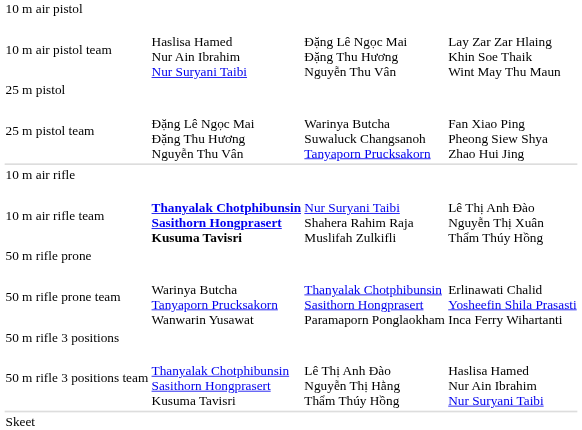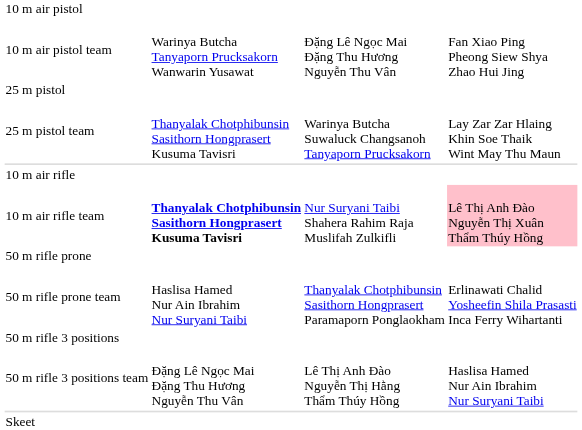10 m air pistol team | column 2: Haslisa Hamed Nur Ain Ibrahim Nur Suryani Taibi -> Warinya Butcha Tanyaporn Prucksakorn Wanwarin Yusawat
10 m air pistol team | column 4: Lay Zar Zar Hlaing Khin Soe Thaik Wint May Thu Maun -> Fan Xiao Ping Pheong Siew Shya Zhao Hui Jing
25 m pistol team | column 2: Đặng Lê Ngọc Mai Đặng Thu Hương Nguyễn Thu Vân -> Thanyalak Chotphibunsin Sasithorn Hongprasert Kusuma Tavisri
25 m pistol team | column 4: Fan Xiao Ping Pheong Siew Shya Zhao Hui Jing -> Lay Zar Zar Hlaing Khin Soe Thaik Wint May Thu Maun
10 m air rifle team | column 4: no background -> pink background
50 m rifle prone team | column 2: Warinya Butcha Tanyaporn Prucksakorn Wanwarin Yusawat -> Haslisa Hamed Nur Ain Ibrahim Nur Suryani Taibi
50 m rifle 3 positions team | column 2: Thanyalak Chotphibunsin Sasithorn Hongprasert Kusuma Tavisri -> Đặng Lê Ngọc Mai Đặng Thu Hương Nguyễn Thu Vân
